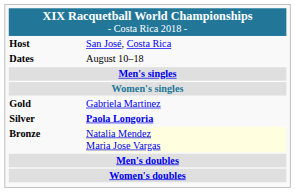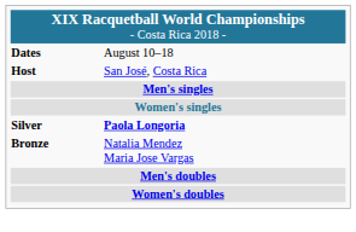rows swapped: Host <-> Dates
- row: Gold | Gabriela Martinez
Bronze | column 2: lightyellow background -> no background
